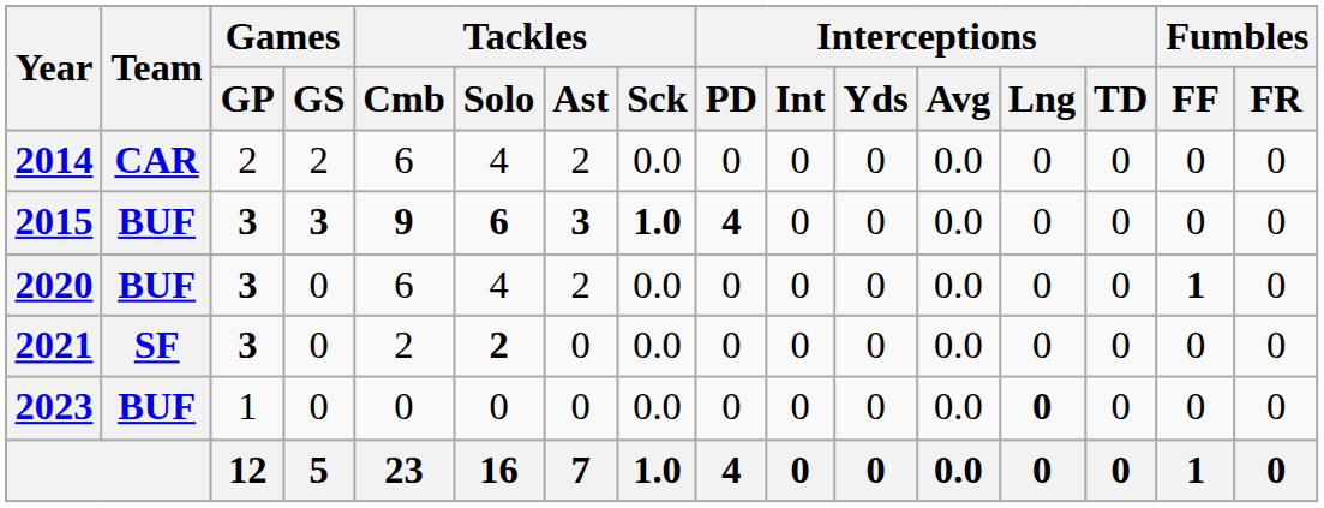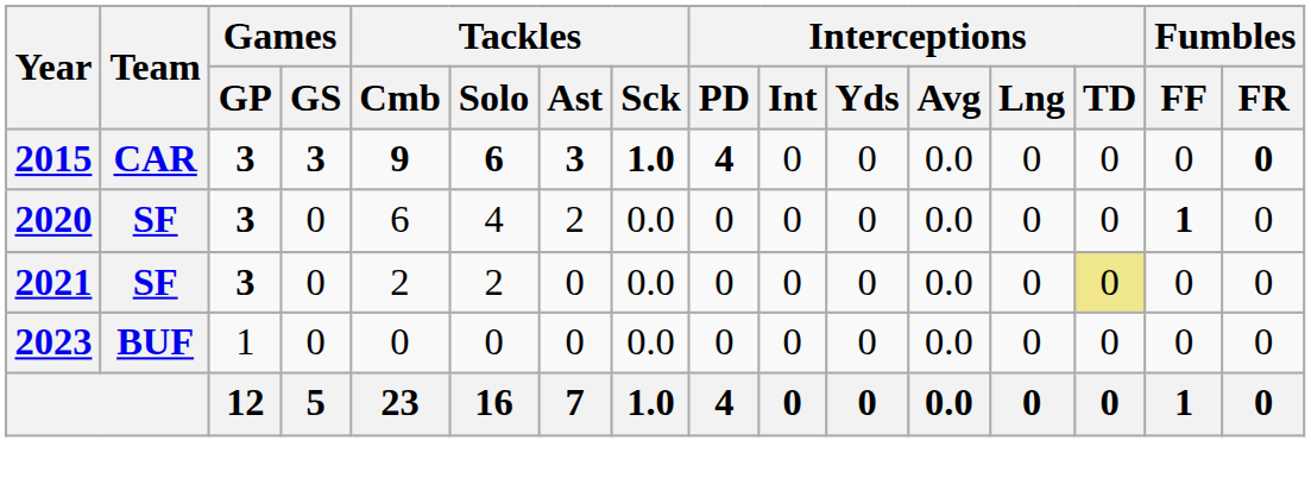- row: 2014 | CAR | 2 | 2 | 6 | 4 | 2 | 0.0 | 0 | 0 | 0 | 0.0 | 0 | 0 | 0 | 0
2015 | Team: BUF -> CAR
2015 | Fumbles / FR: normal -> bold
2020 | Team: BUF -> SF
2021 | Tackles / Solo: bold -> normal
2021 | Interceptions / TD: no background -> khaki background
2023 | Interceptions / Lng: bold -> normal
